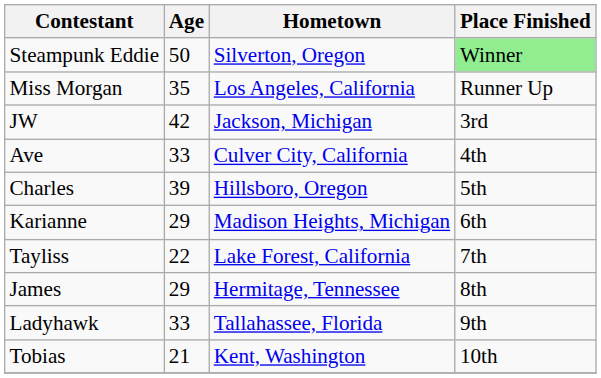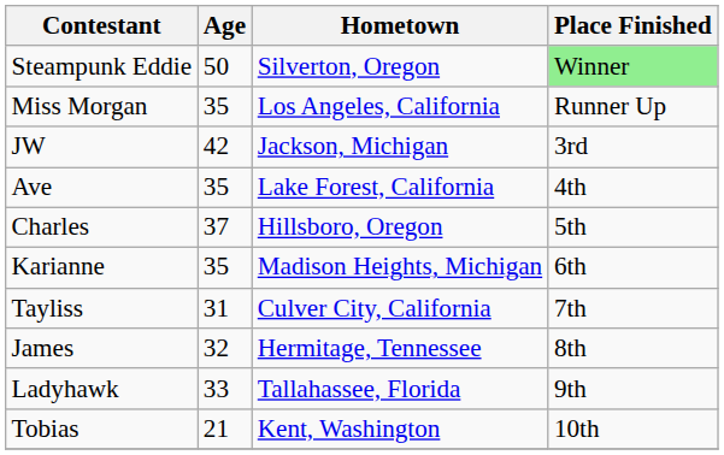Ave | Age: 33 -> 35
Ave | Hometown: Culver City, California -> Lake Forest, California
Charles | Age: 39 -> 37
Karianne | Age: 29 -> 35
Tayliss | Age: 22 -> 31
Tayliss | Hometown: Lake Forest, California -> Culver City, California
James | Age: 29 -> 32
